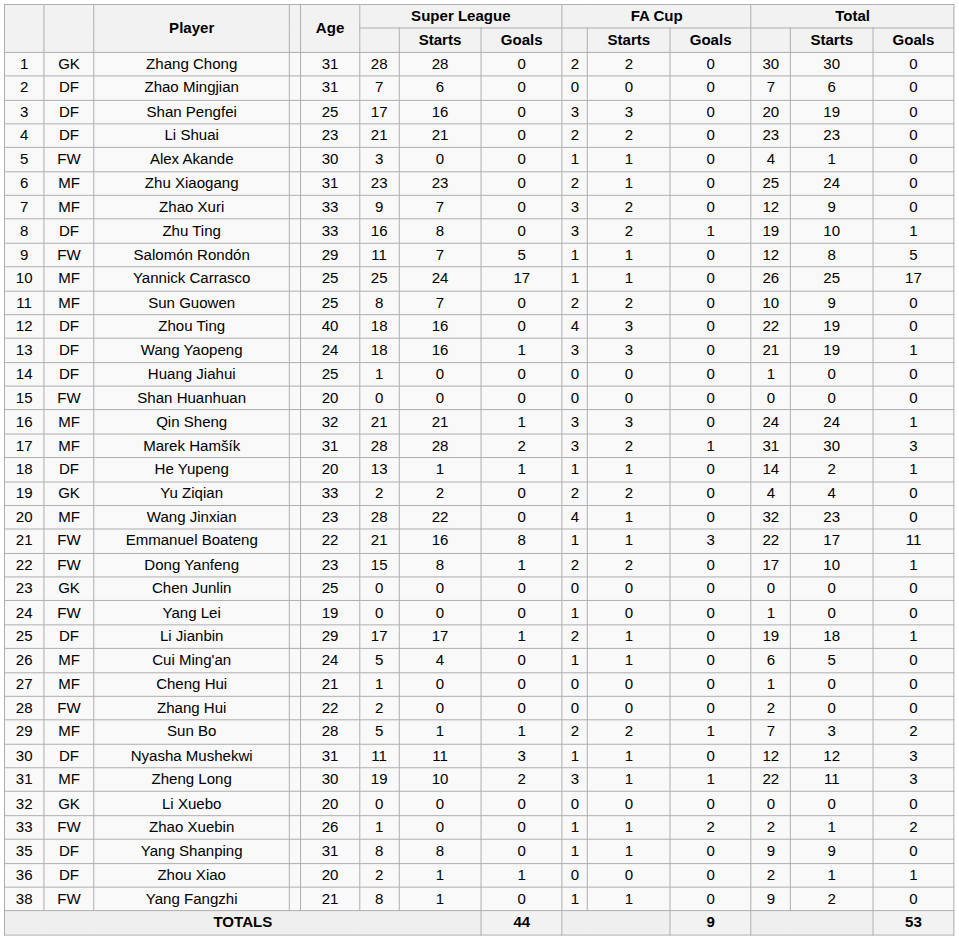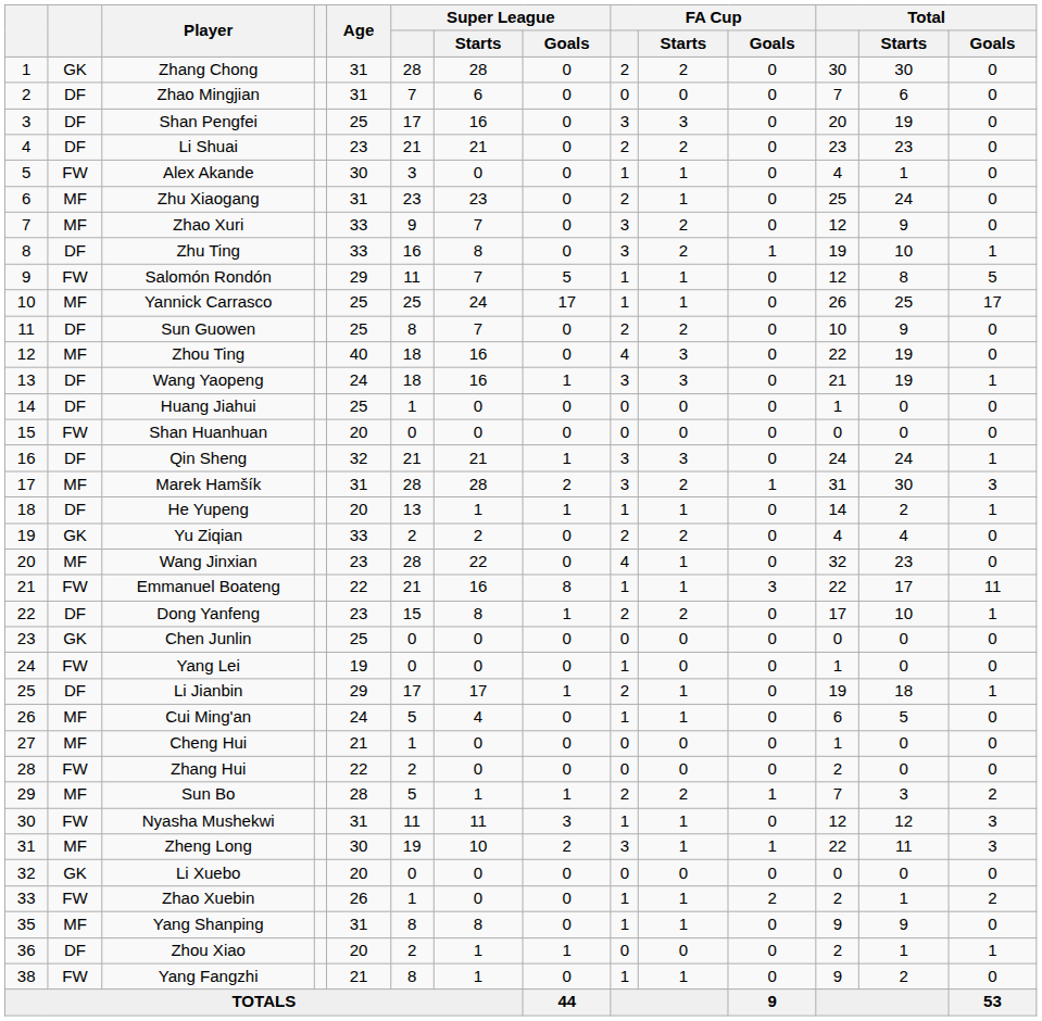Sun Guowen | column 2: MF -> DF
Zhou Ting | column 2: DF -> MF
Qin Sheng | column 2: MF -> DF
Dong Yanfeng | column 2: FW -> DF
Nyasha Mushekwi | column 2: DF -> FW
Yang Shanping | column 2: DF -> MF
